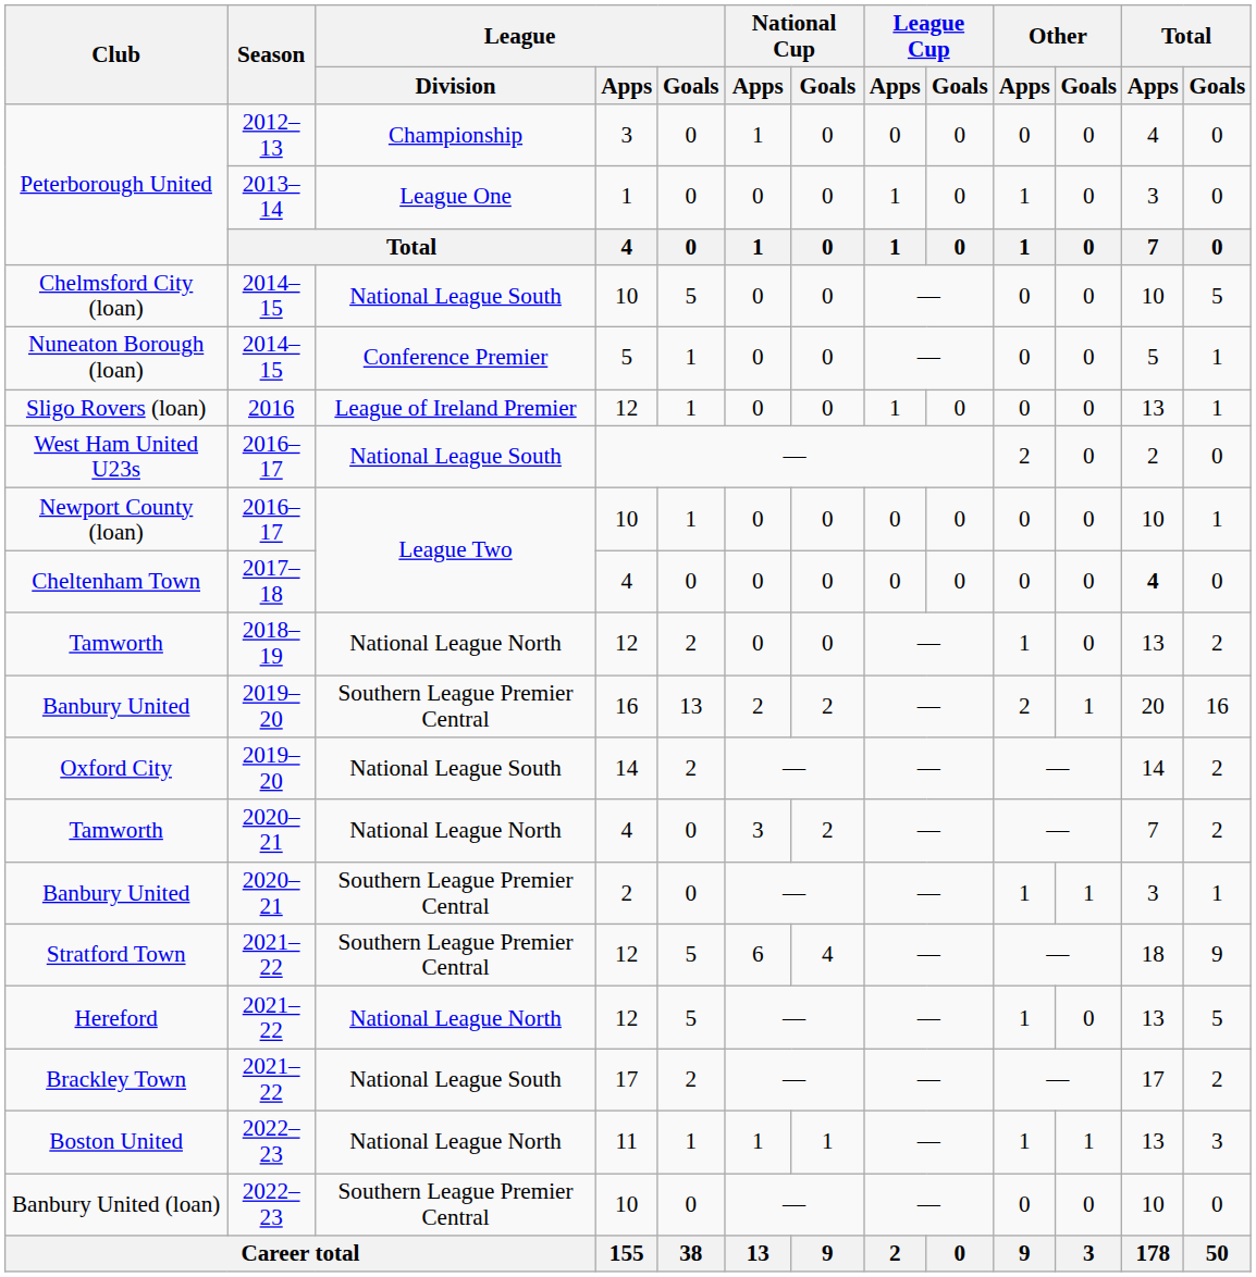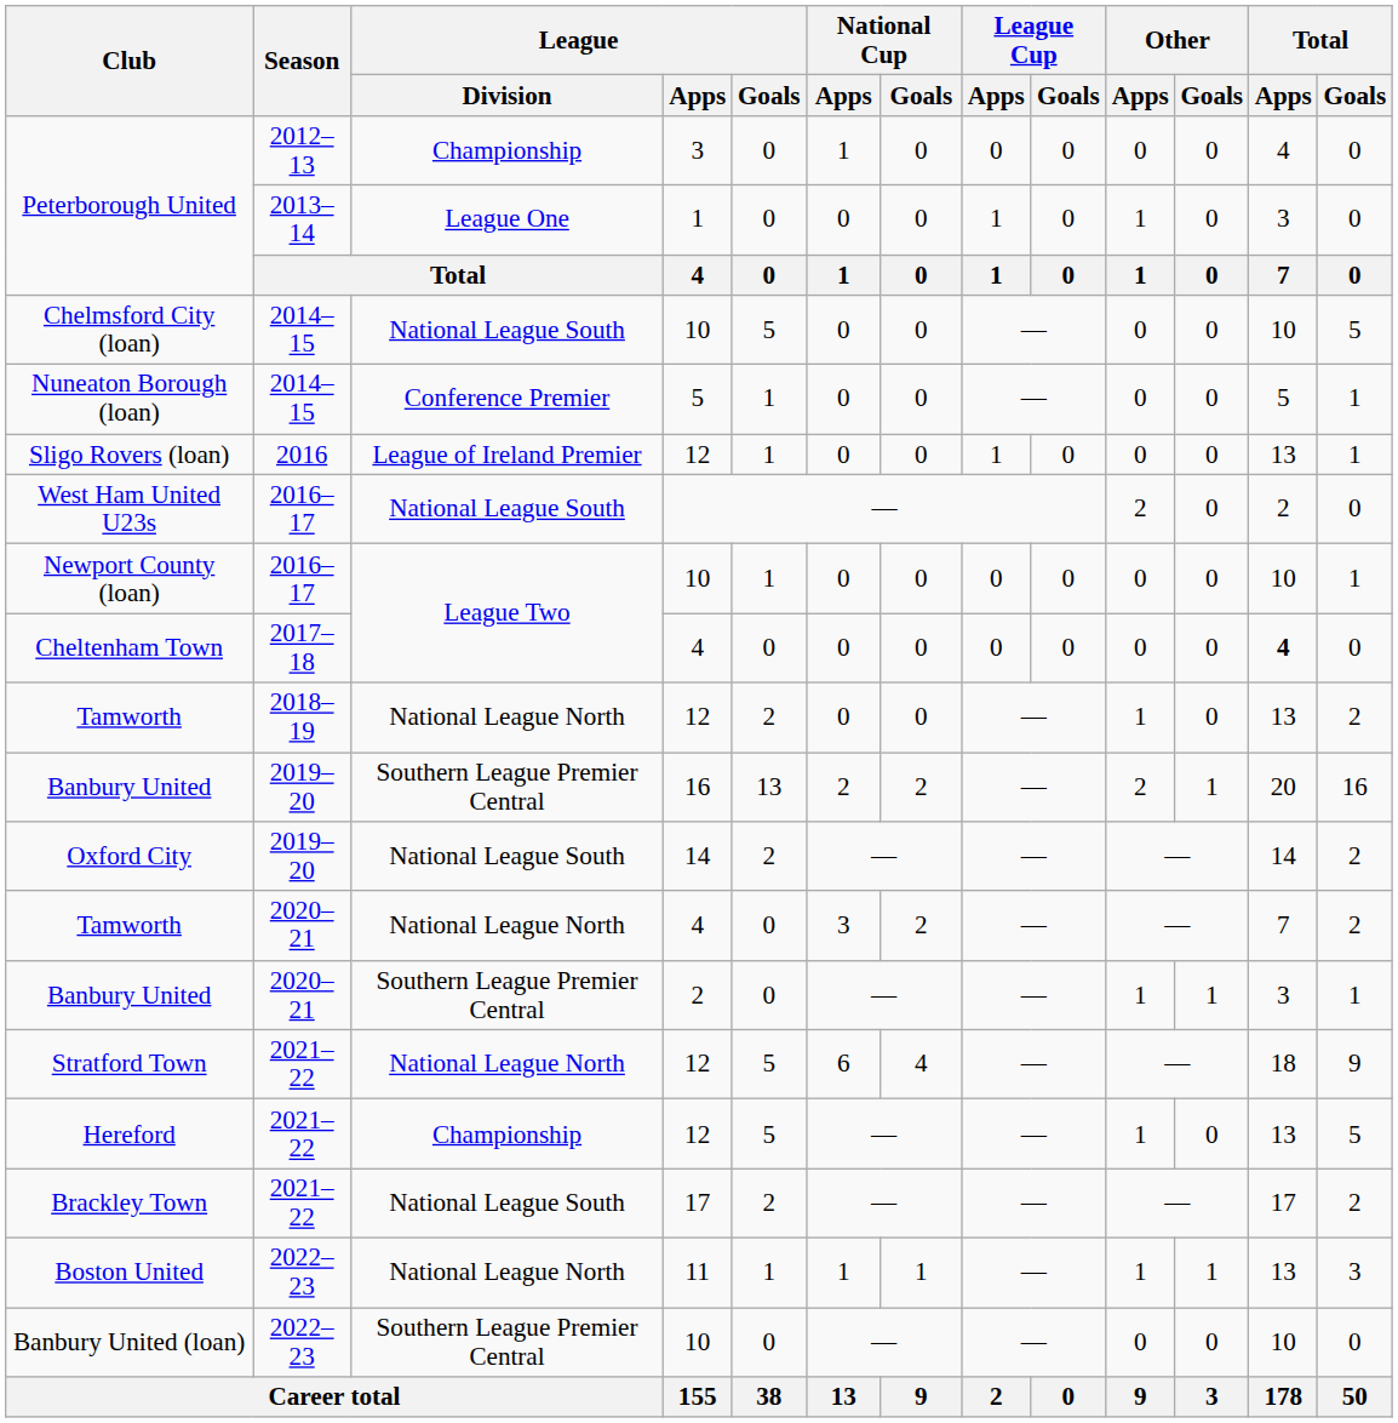Stratford Town | League / Division: Southern League Premier Central -> National League North
Hereford | League / Division: National League North -> Championship
